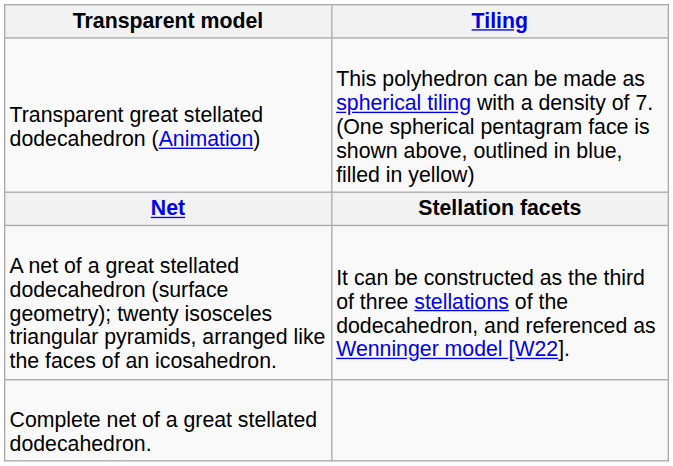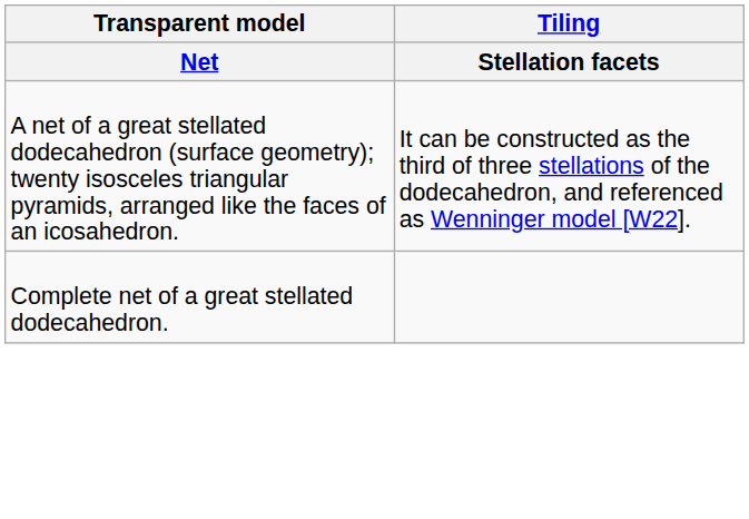- row: Transparent great stellated dodecahedron (Animation) | This polyhedron can be made as spherical tiling with a density of 7. (One spherical pentagram face is shown above, outlined in blue, filled in yellow)
